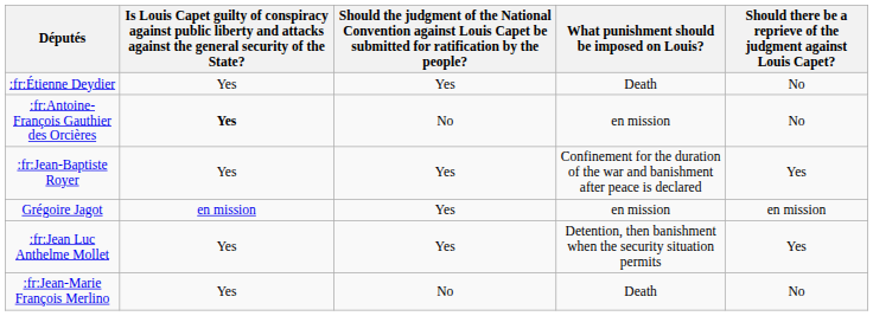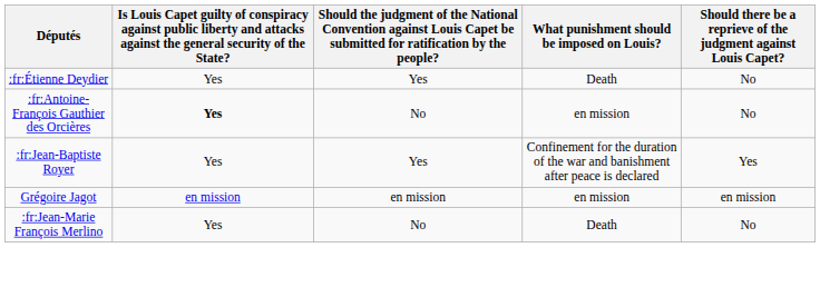Grégoire Jagot | column 3: Yes -> en mission
- row: :fr:Jean Luc Anthelme Mollet | Yes | Yes | Detention, then banishment when the security situation permits | Yes
